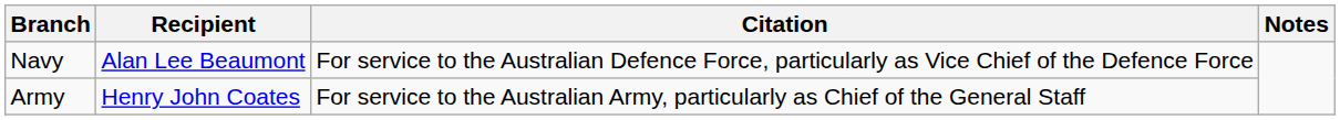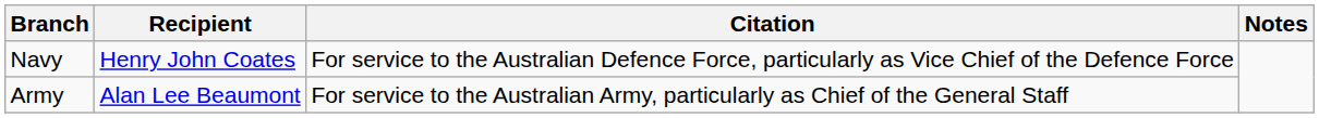Navy | Recipient: Alan Lee Beaumont -> Henry John Coates
Army | Recipient: Henry John Coates -> Alan Lee Beaumont
